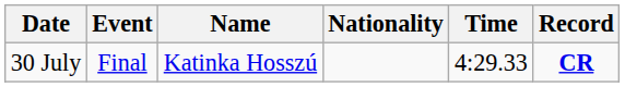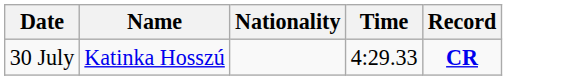- column: Event | Final
